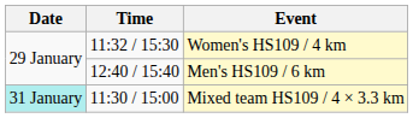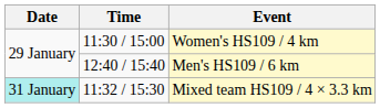Women's HS109 / 4 km | Time: 11:32 / 15:30 -> 11:30 / 15:00
Mixed team HS109 / 4 × 3.3 km | Time: 11:30 / 15:00 -> 11:32 / 15:30
